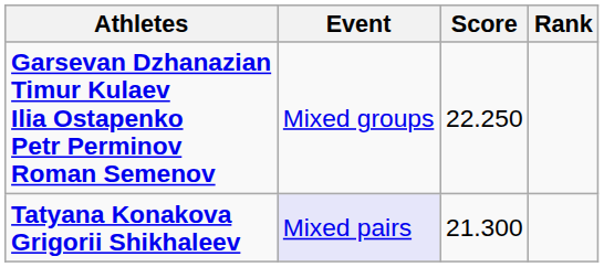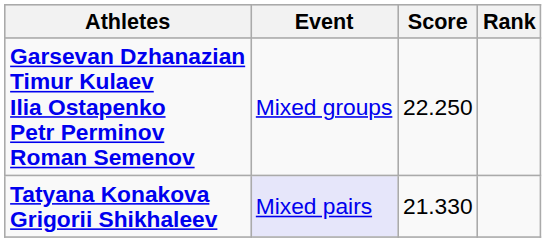Tatyana Konakova Grigorii Shikhaleev | Score: 21.300 -> 21.330
